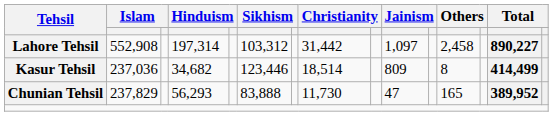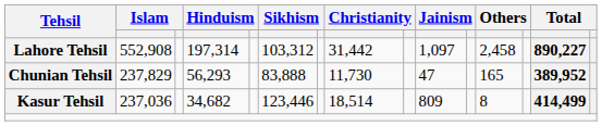rows swapped: Chunian Tehsil <-> Kasur Tehsil
